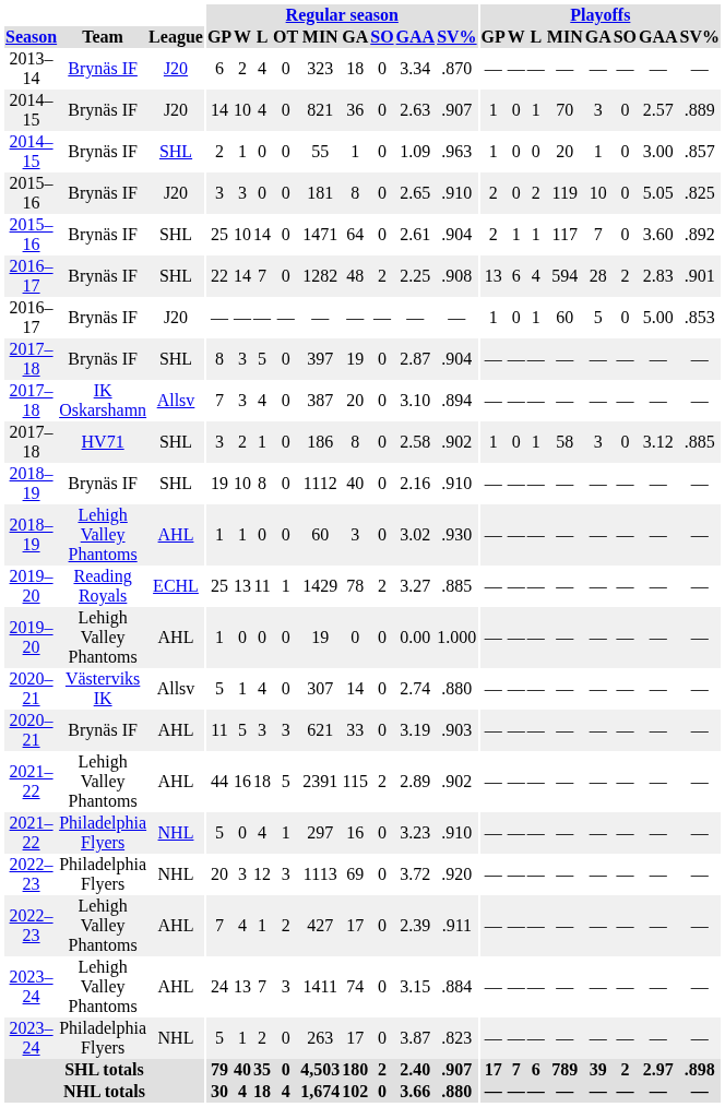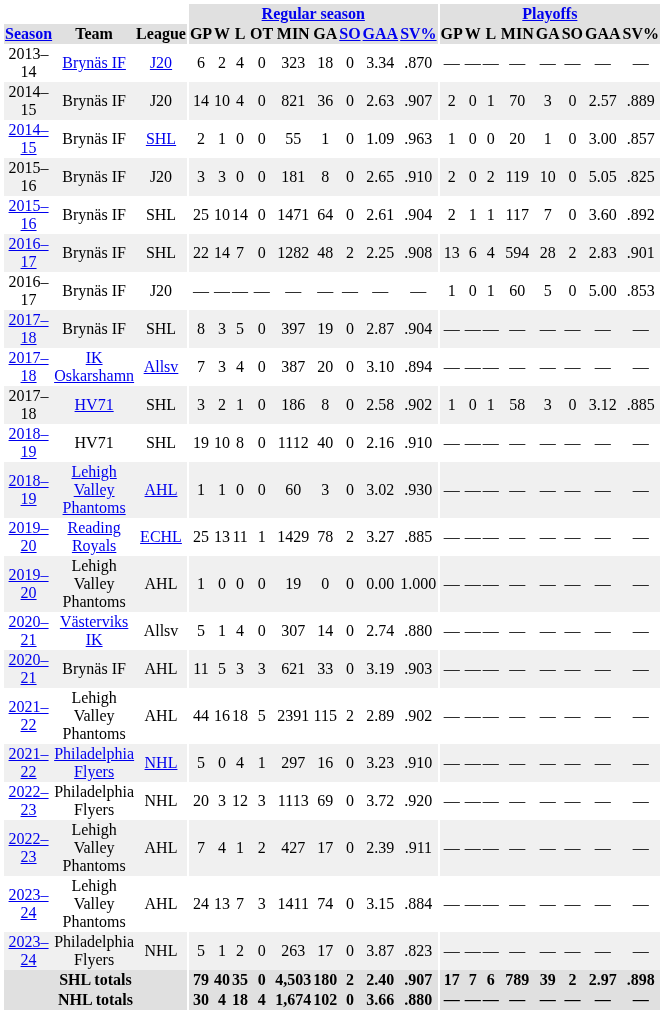2014–15 / J20 | Playoffs / GP: 1 -> 2
2018–19 / SHL | Team: Brynäs IF -> HV71
